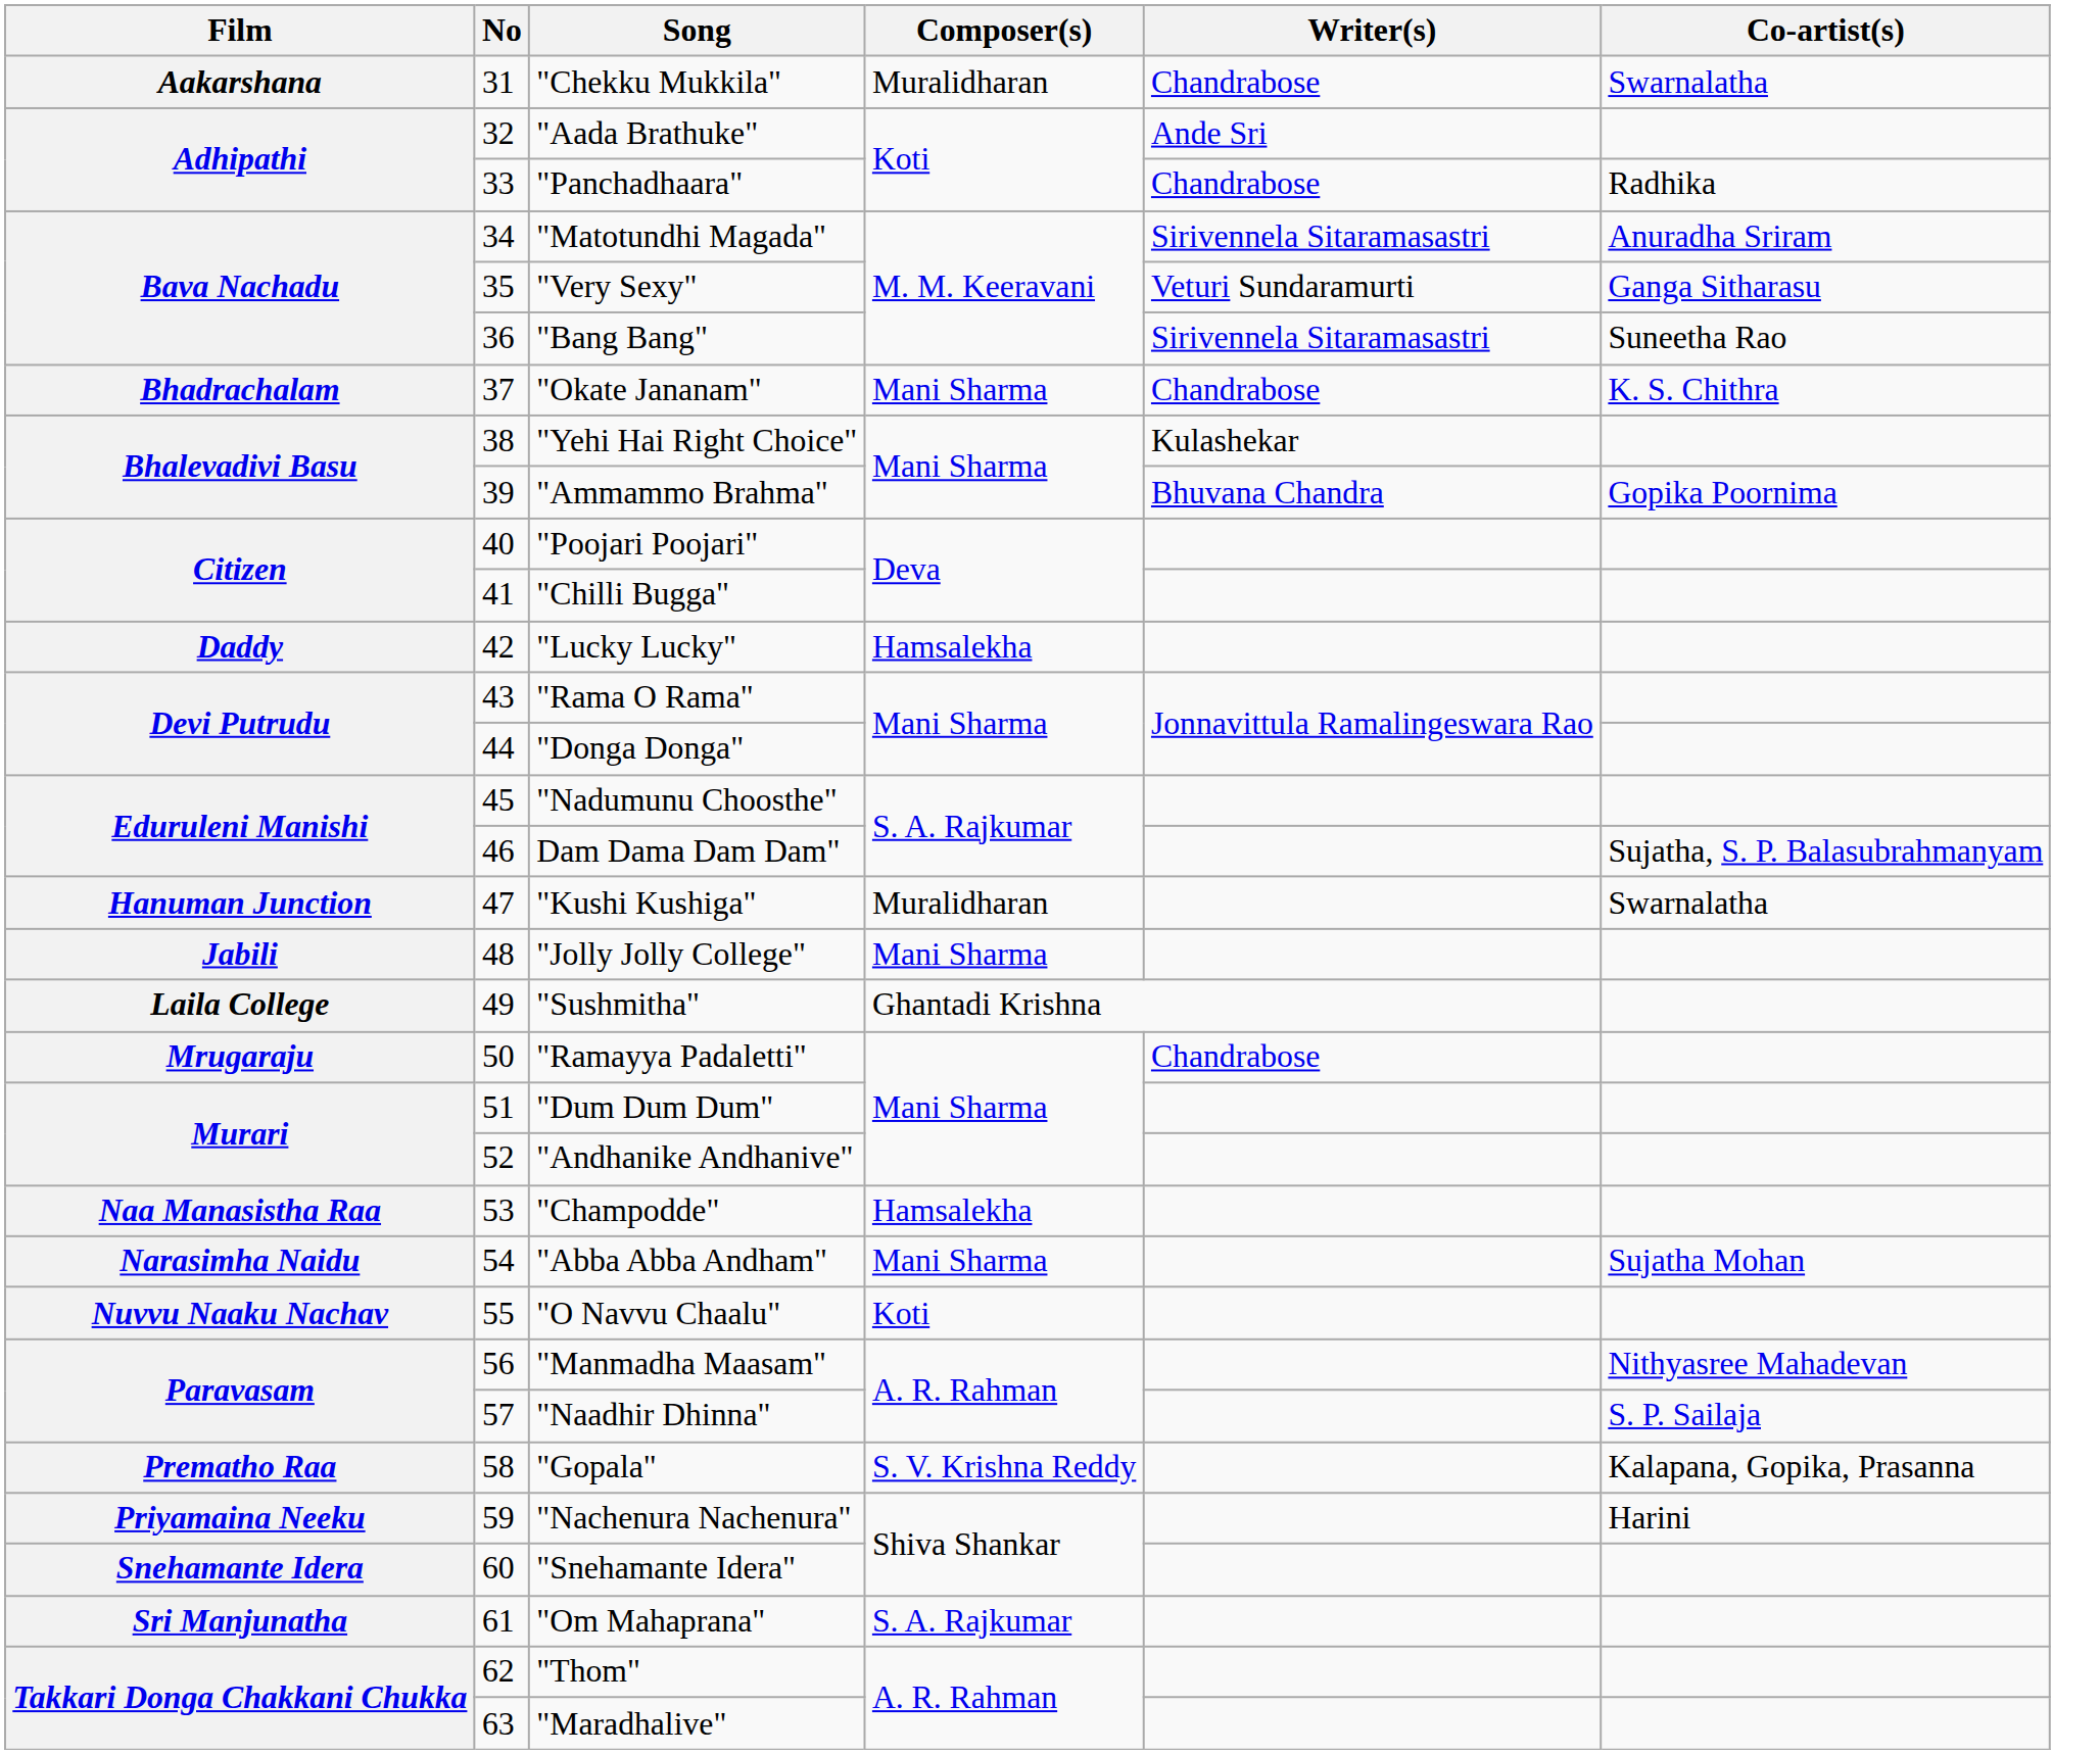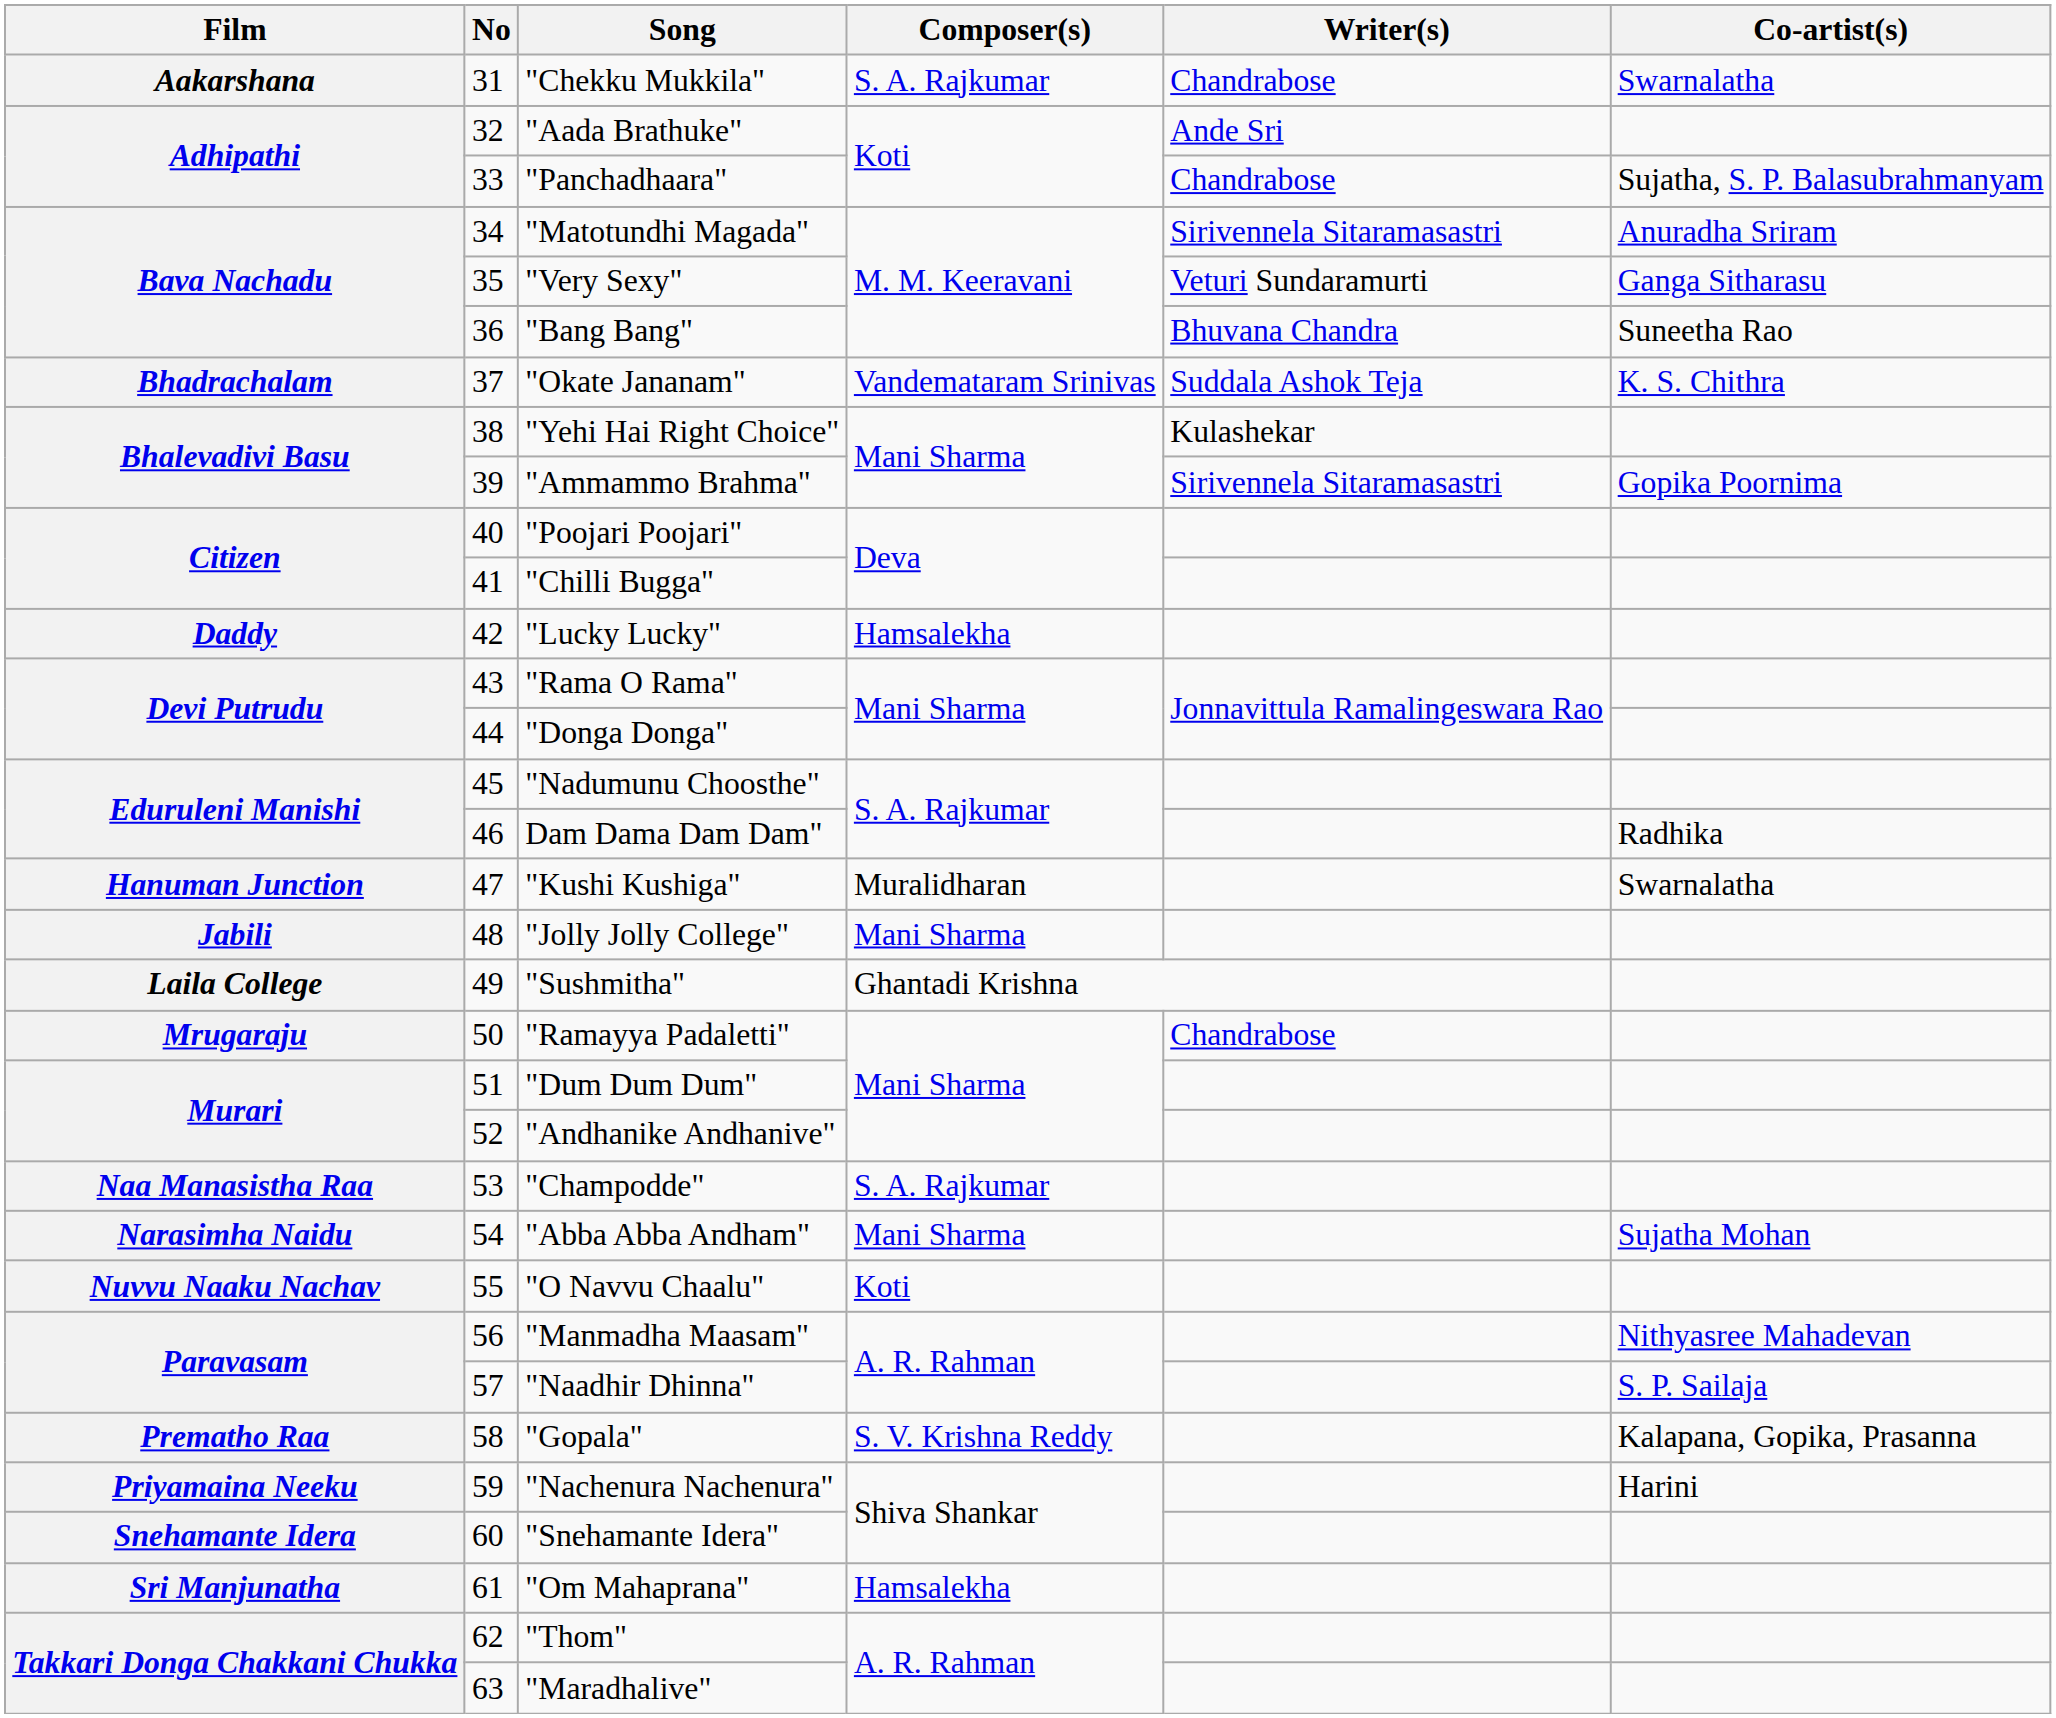"Chekku Mukkila" | Composer(s): Muralidharan -> S. A. Rajkumar
"Panchadhaara" | Co-artist(s): Radhika -> Sujatha, S. P. Balasubrahmanyam
"Bang Bang" | Writer(s): Sirivennela Sitaramasastri -> Bhuvana Chandra
"Okate Jananam" | Composer(s): Mani Sharma -> Vandemataram Srinivas
"Okate Jananam" | Writer(s): Chandrabose -> Suddala Ashok Teja
"Ammammo Brahma" | Writer(s): Bhuvana Chandra -> Sirivennela Sitaramasastri
Dam Dama Dam Dam" | Co-artist(s): Sujatha, S. P. Balasubrahmanyam -> Radhika
"Champodde" | Composer(s): Hamsalekha -> S. A. Rajkumar
"Om Mahaprana" | Composer(s): S. A. Rajkumar -> Hamsalekha
